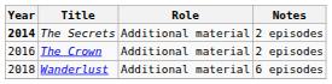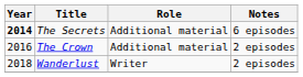The Secrets | Notes: 2 episodes -> 6 episodes
Wanderlust | Role: Additional material -> Writer
Wanderlust | Notes: 6 episodes -> 2 episodes
